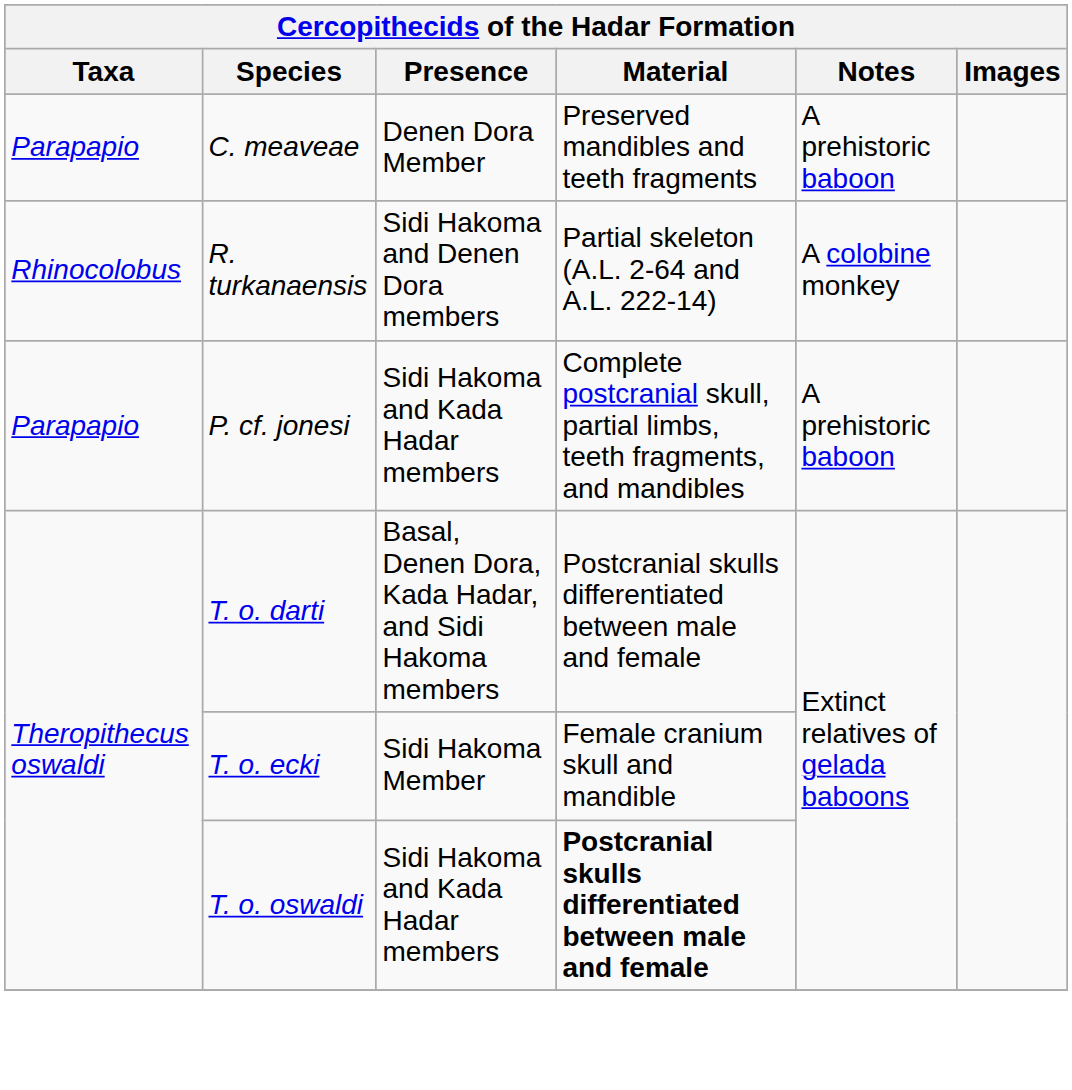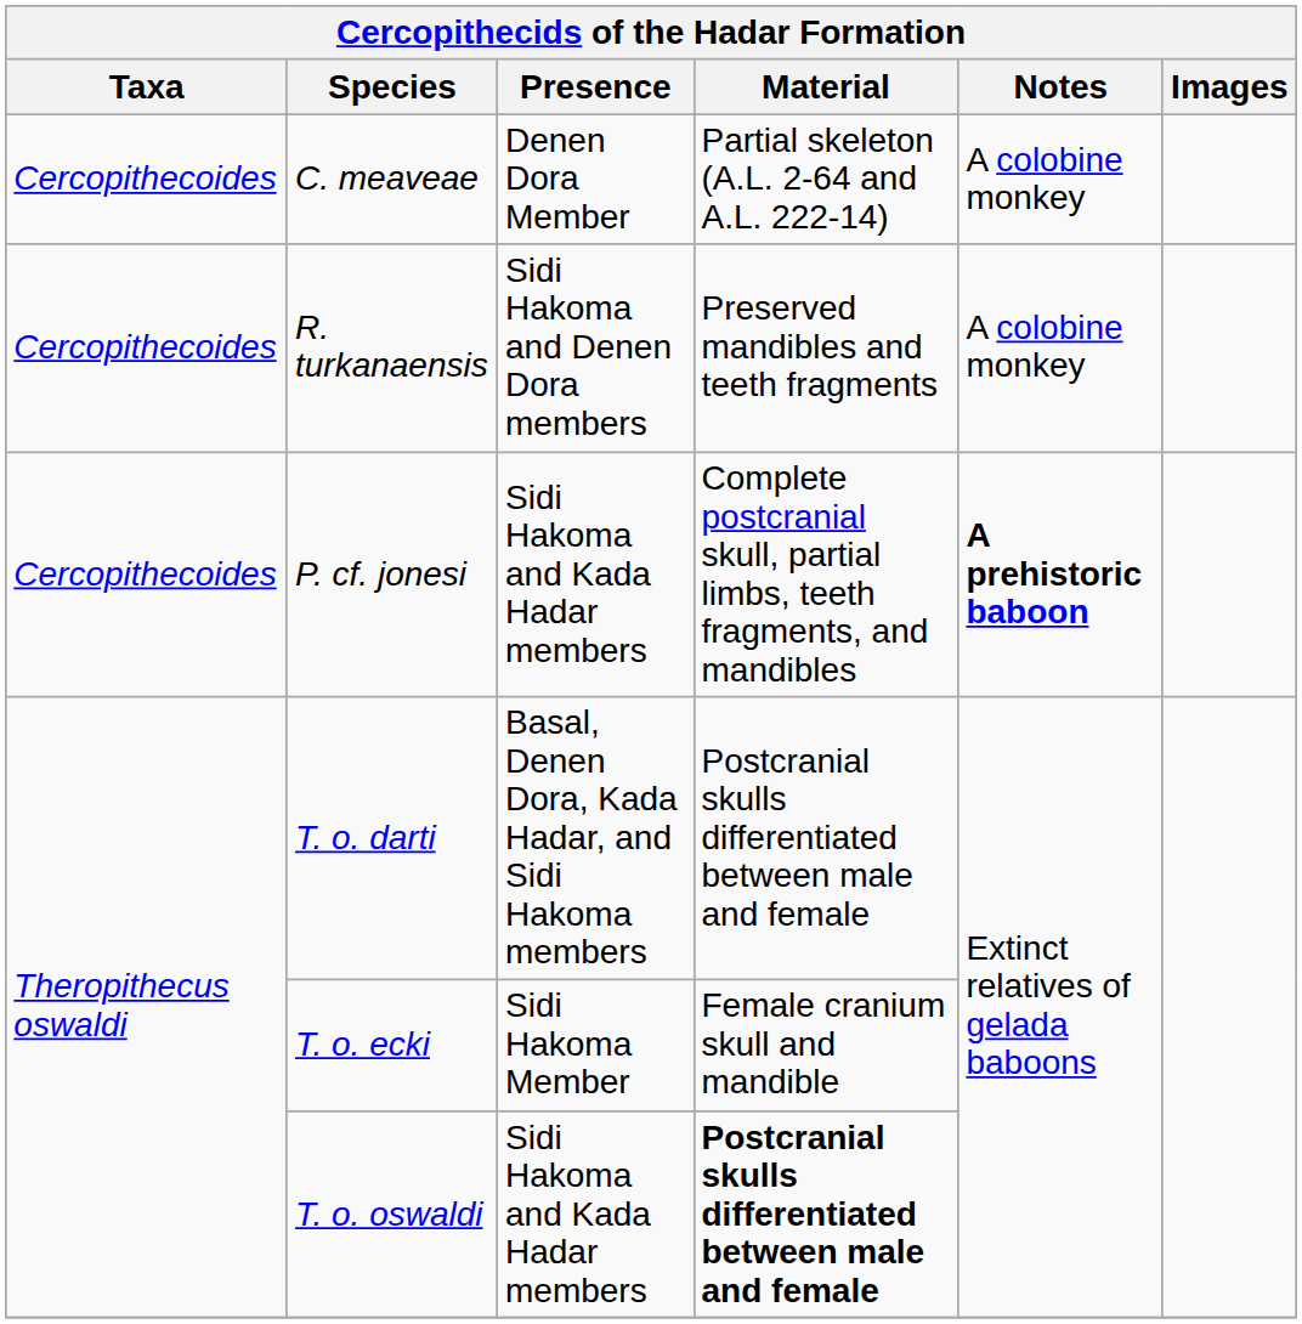C. meaveae | Taxa: Parapapio -> Cercopithecoides
C. meaveae | Material: Preserved mandibles and teeth fragments -> Partial skeleton (A.L. 2-64 and A.L. 222-14)
C. meaveae | Notes: A prehistoric baboon -> A colobine monkey
R. turkanaensis | Taxa: Rhinocolobus -> Cercopithecoides
R. turkanaensis | Material: Partial skeleton (A.L. 2-64 and A.L. 222-14) -> Preserved mandibles and teeth fragments
P. cf. jonesi | Taxa: Parapapio -> Cercopithecoides
P. cf. jonesi | Notes: normal -> bold
